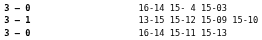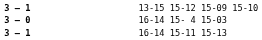rows swapped: 16-14 15- 4 15-03 <-> 13-15 15-12 15-09 15-10
16-14 15-11 15-13 | column 2: 3 – 0 -> 3 – 1
